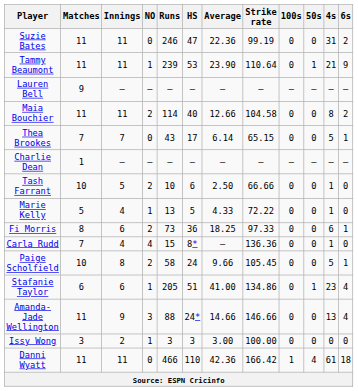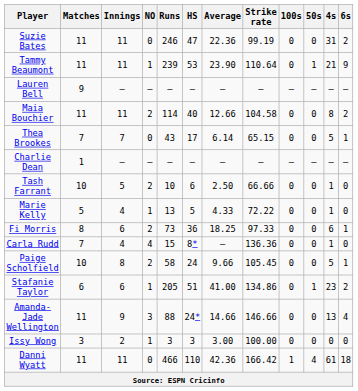Stafanie Taylor | 6s: 4 -> 2
